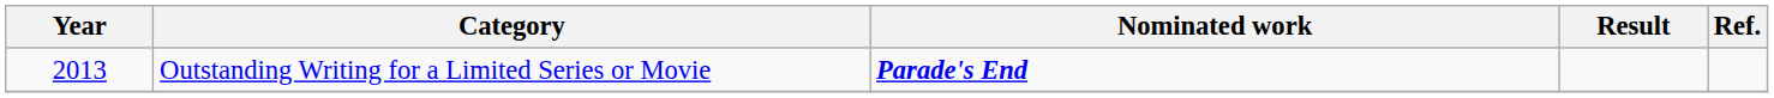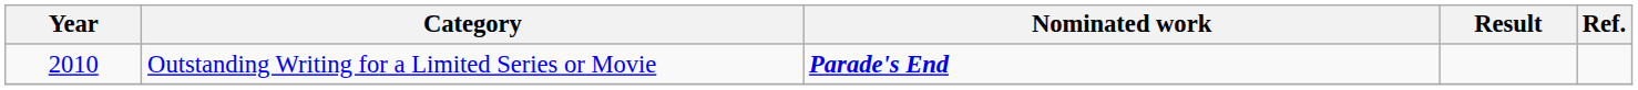Outstanding Writing for a Limited Series or Movie | Year: 2013 -> 2010
